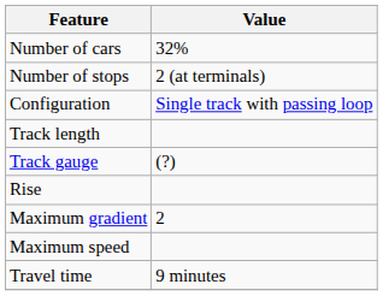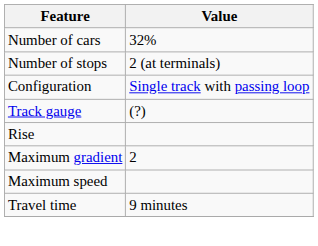- row: Track length
